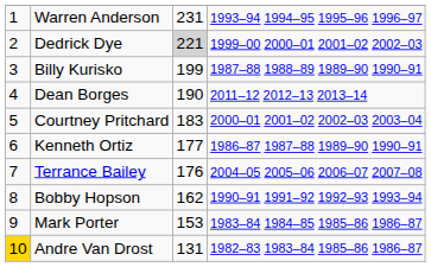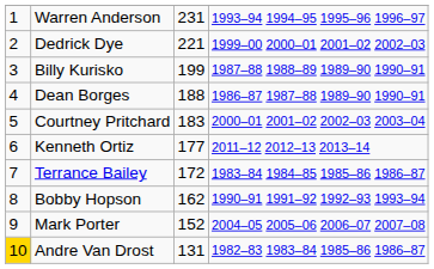Dedrick Dye | column 3: lightgrey background -> no background
Dean Borges | column 3: 190 -> 188
Dean Borges | column 4: 2011–12 2012–13 2013–14 -> 1986–87 1987–88 1989–90 1990–91
Kenneth Ortiz | column 4: 1986–87 1987–88 1989–90 1990–91 -> 2011–12 2012–13 2013–14
Terrance Bailey | column 3: 176 -> 172
Terrance Bailey | column 4: 2004–05 2005–06 2006–07 2007–08 -> 1983–84 1984–85 1985–86 1986–87
Mark Porter | column 3: 153 -> 152
Mark Porter | column 4: 1983–84 1984–85 1985–86 1986–87 -> 2004–05 2005–06 2006–07 2007–08
